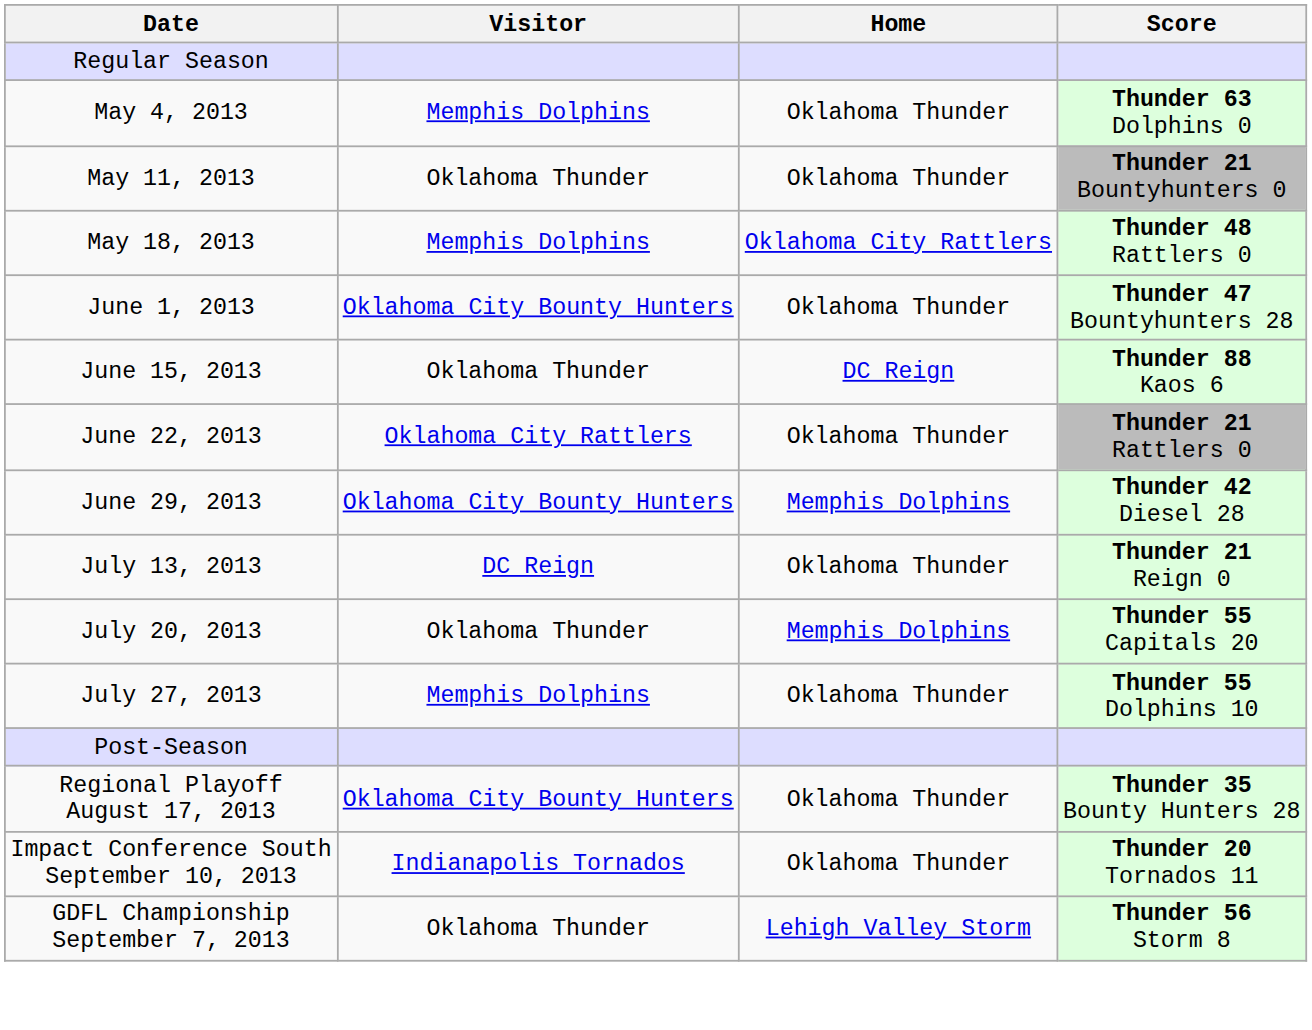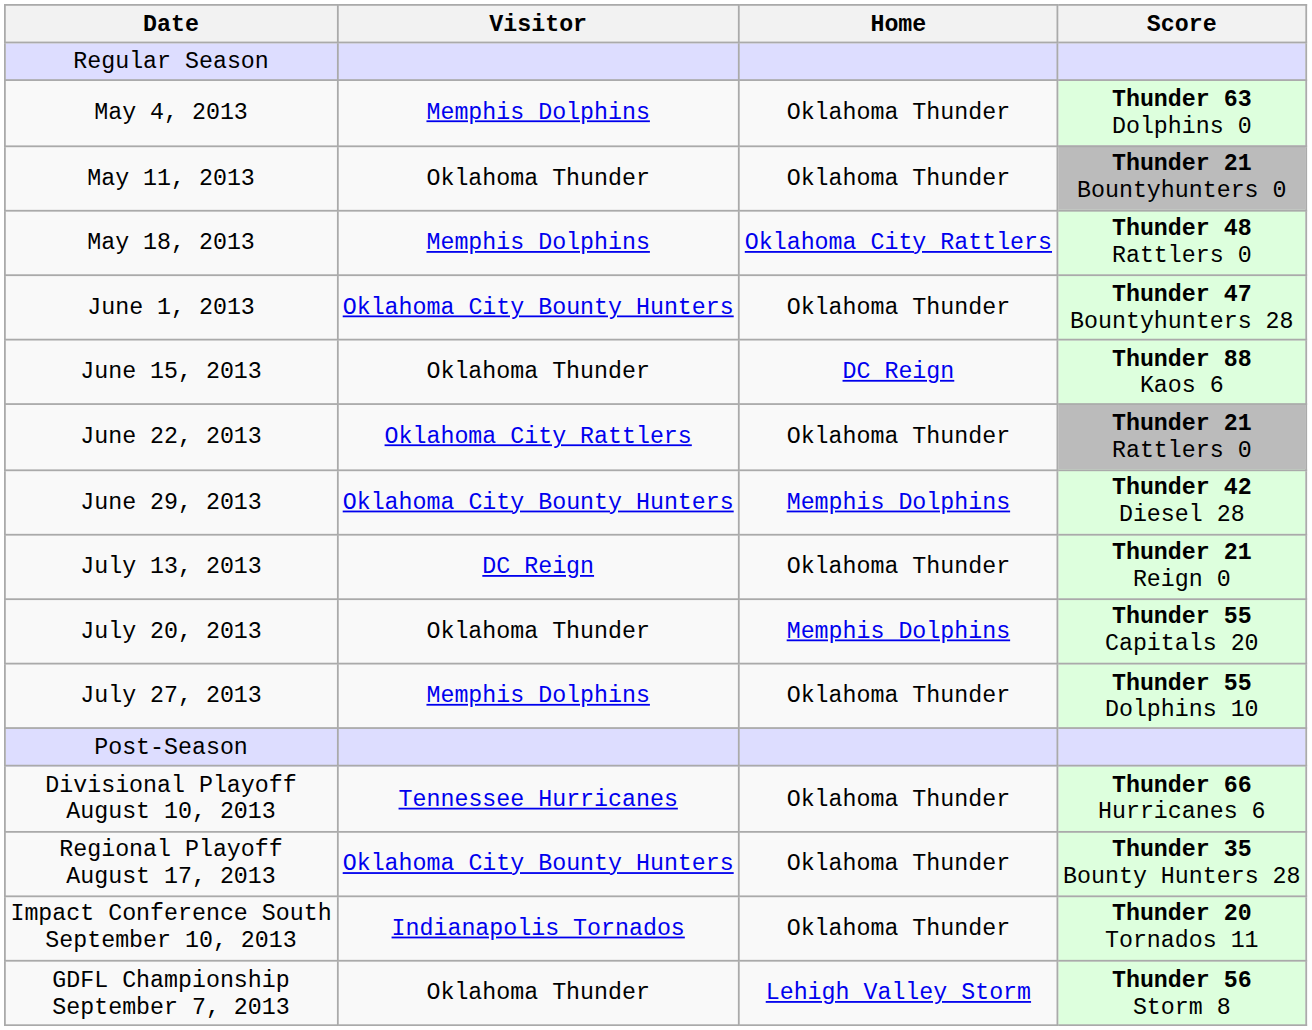+ row: Divisional Playoff August 10, 2013 | Tennessee Hurricanes | Oklahoma Thunder | Thunder 66 Hurricanes 6
